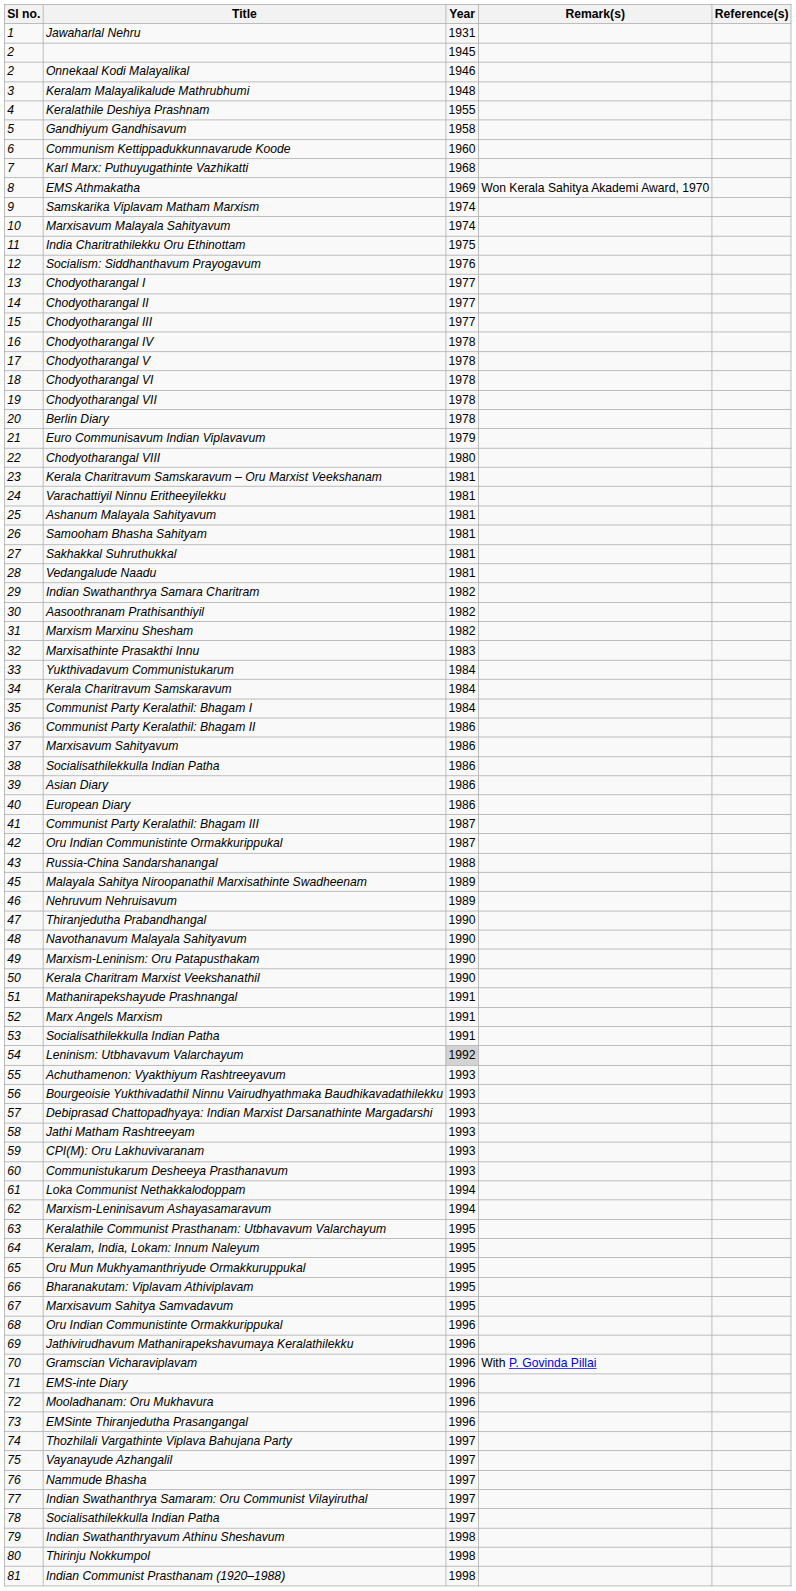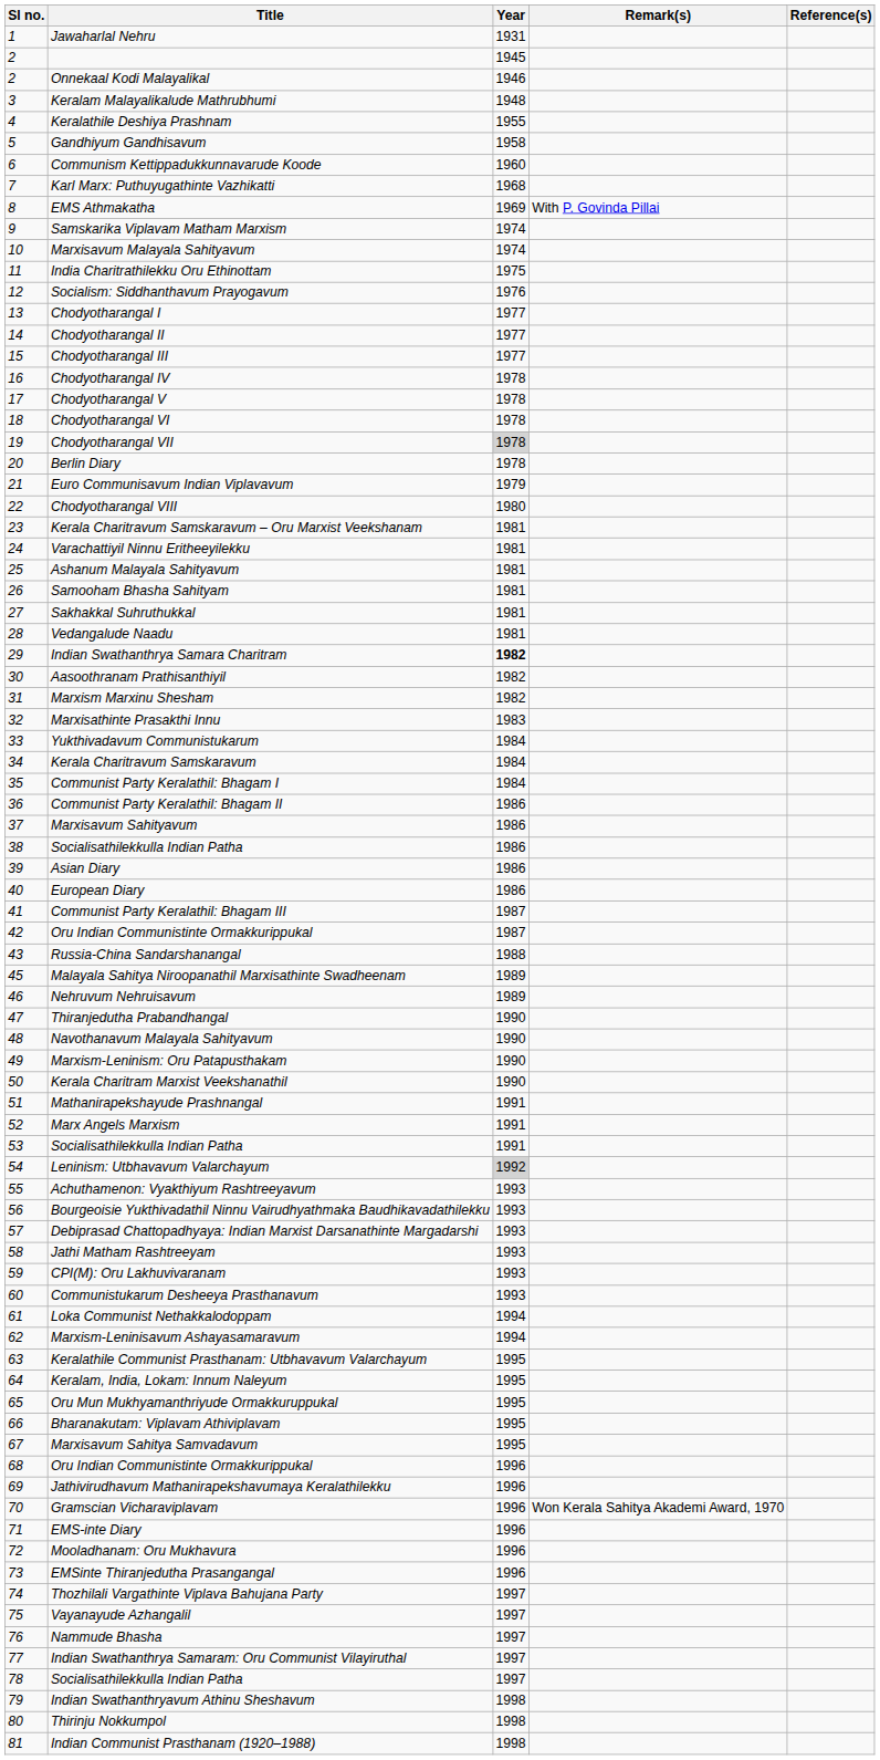EMS Athmakatha | Remark(s): Won Kerala Sahitya Akademi Award, 1970 -> With P. Govinda Pillai
Chodyotharangal VII | Year: no background -> lightgrey background
Indian Swathanthrya Samara Charitram | Year: normal -> bold
Gramscian Vicharaviplavam | Remark(s): With P. Govinda Pillai -> Won Kerala Sahitya Akademi Award, 1970
